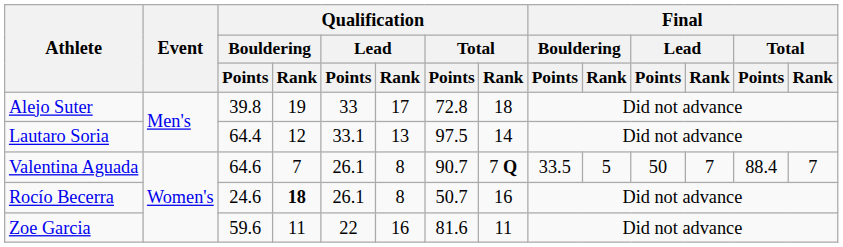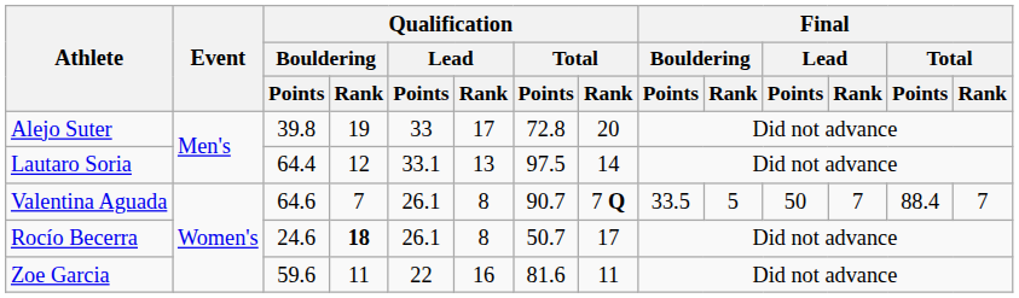Alejo Suter | Qualification / Total / Rank: 18 -> 20
Rocío Becerra | Qualification / Total / Rank: 16 -> 17
